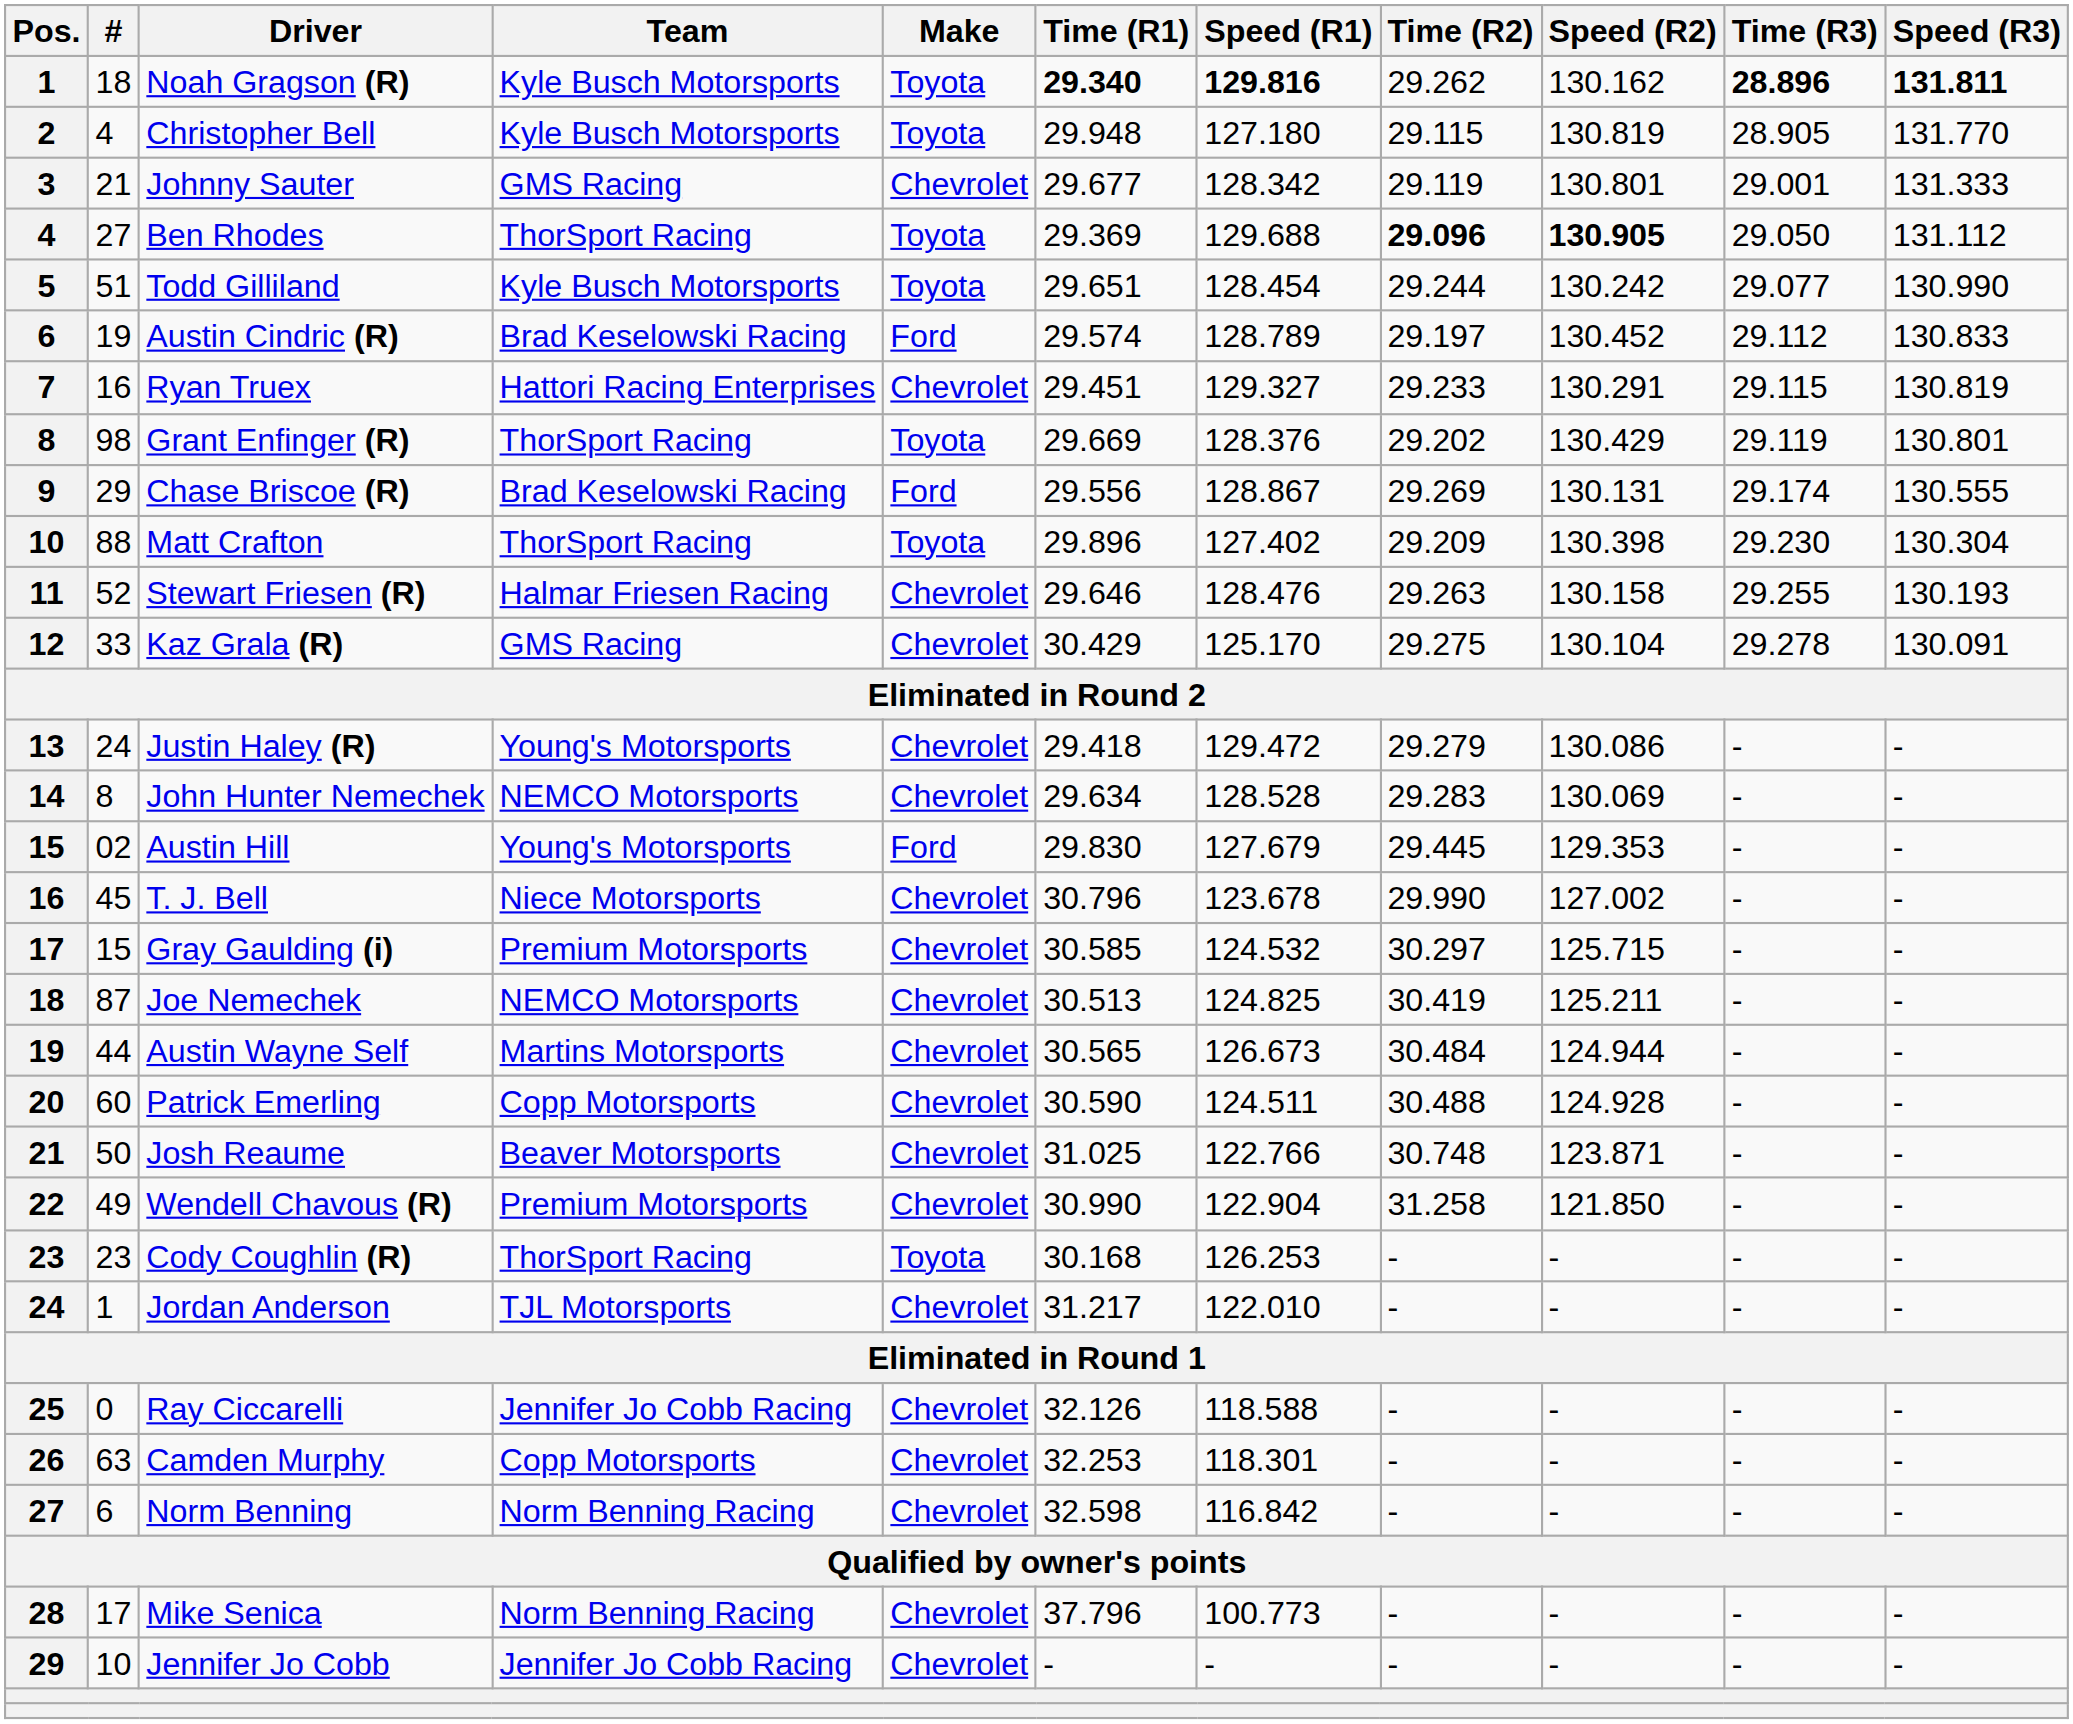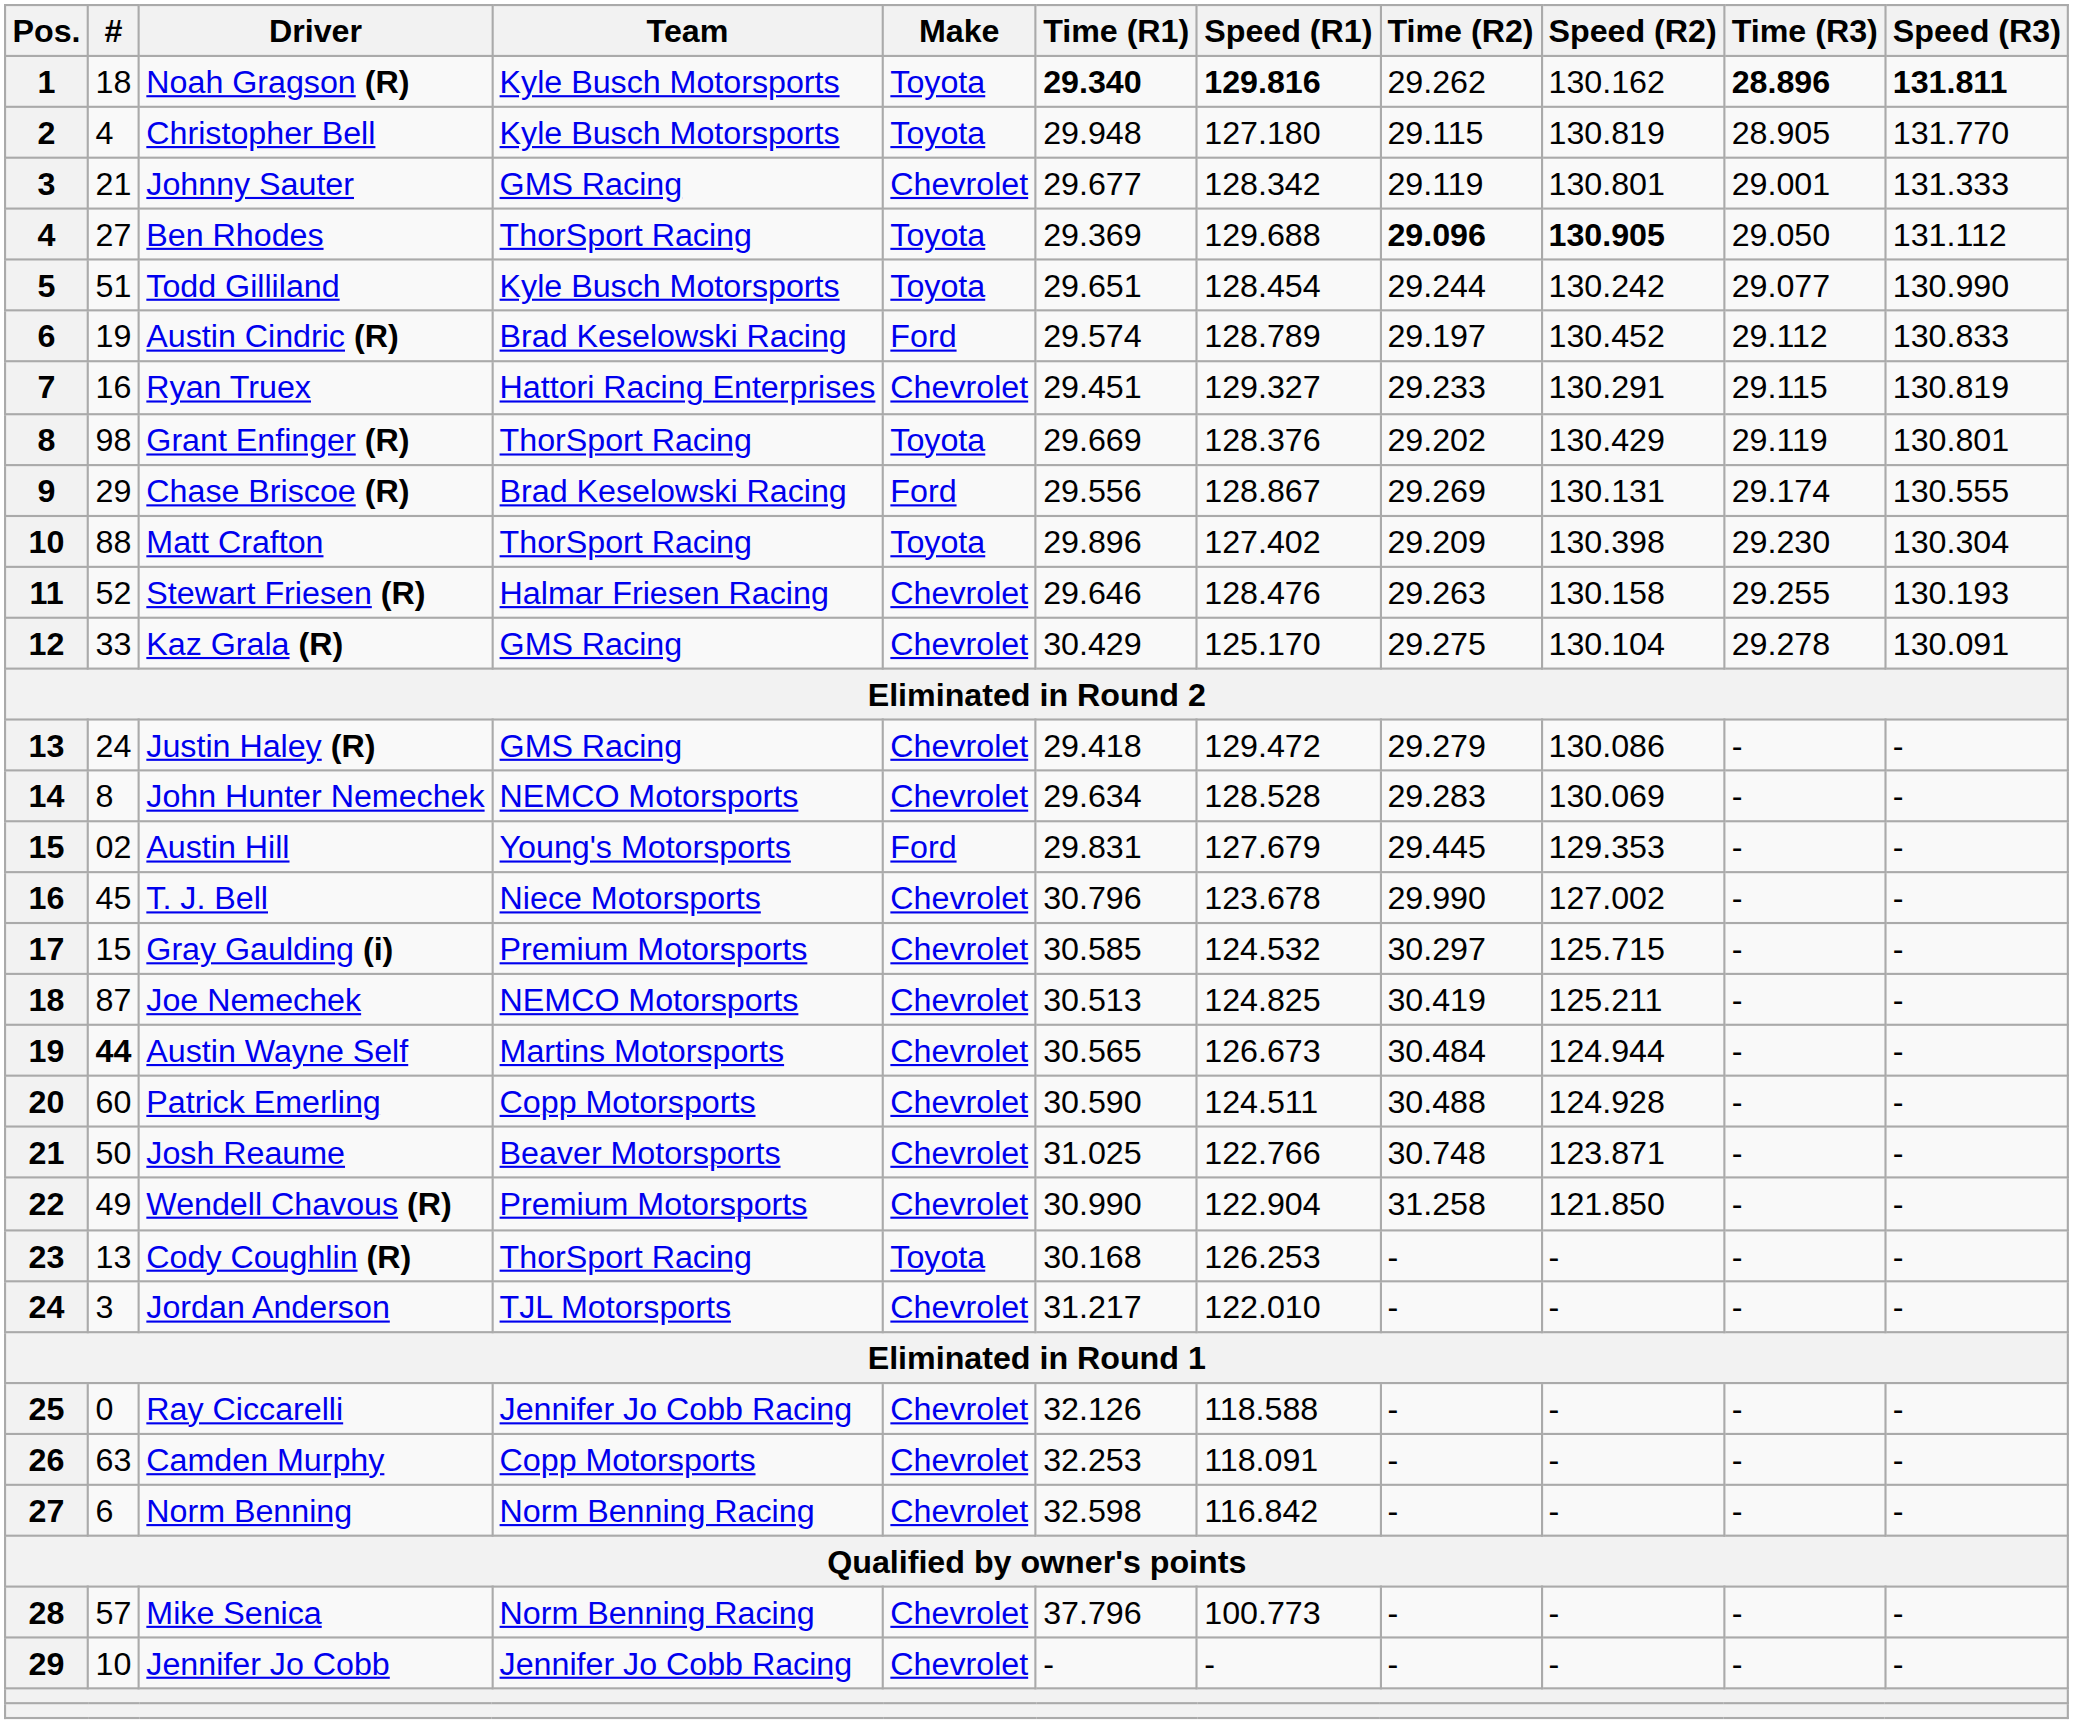Justin Haley (R) | Team: Young's Motorsports -> GMS Racing
Austin Hill | Time (R1): 29.830 -> 29.831
Austin Wayne Self | #: normal -> bold
Cody Coughlin (R) | #: 23 -> 13
Jordan Anderson | #: 1 -> 3
Camden Murphy | Speed (R1): 118.301 -> 118.091
Mike Senica | #: 17 -> 57
